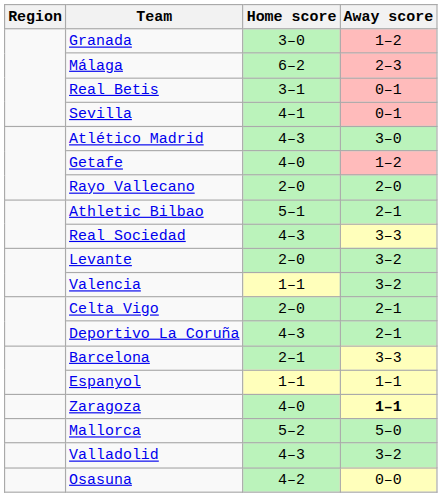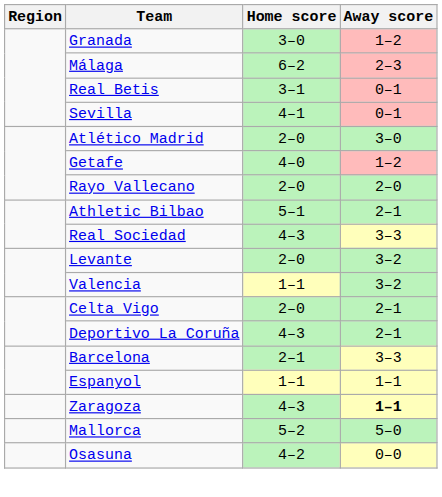Atlético Madrid | Home score: 4–3 -> 2–0
Zaragoza | Home score: 4–0 -> 4–3
- row: Valladolid | 4–3 | 3–2
